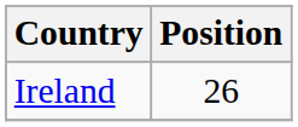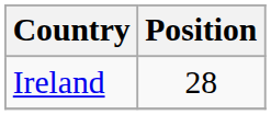Ireland | Position: 26 -> 28
